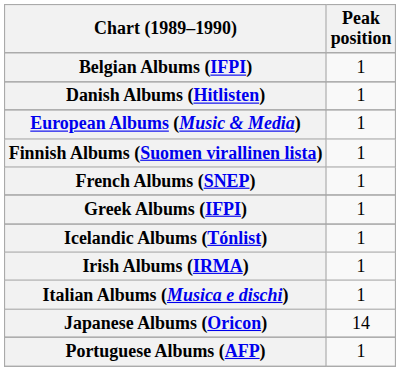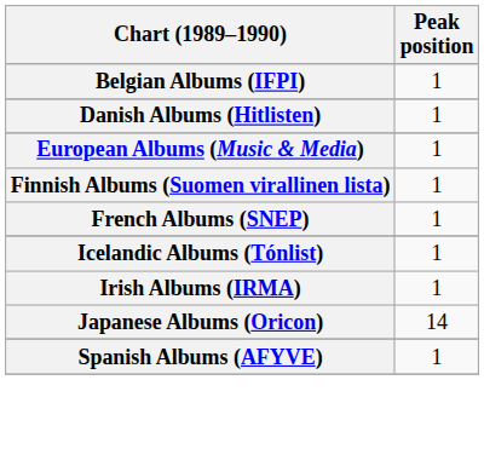- row: Greek Albums (IFPI) | 1
- row: Italian Albums (Musica e dischi) | 1
- row: Portuguese Albums (AFP) | 1
+ row: Spanish Albums (AFYVE) | 1
